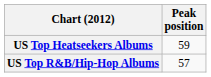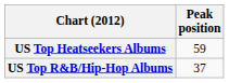US Top R&B/Hip-Hop Albums | Peak position: 57 -> 37
